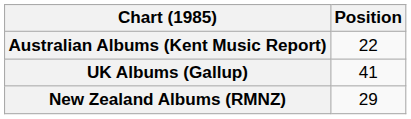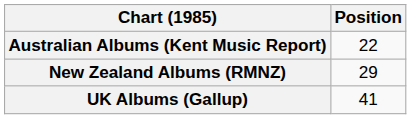rows swapped: New Zealand Albums (RMNZ) <-> UK Albums (Gallup)
